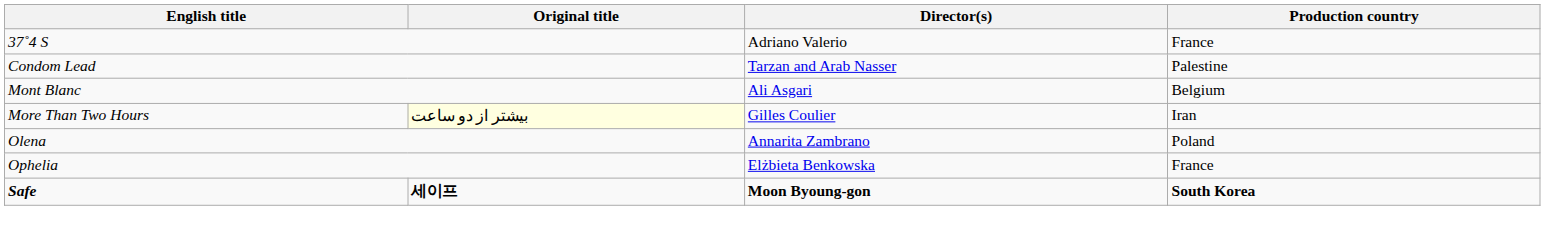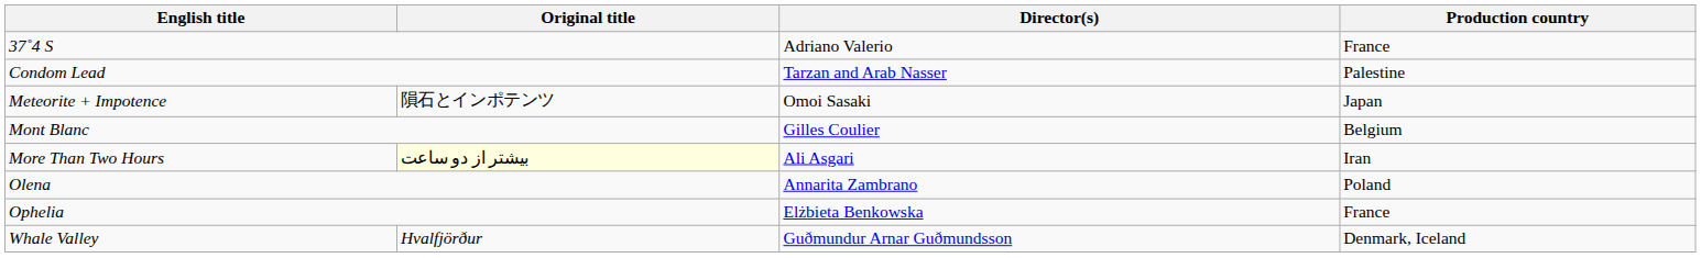+ row: Meteorite + Impotence | 隕石とインポテンツ | Omoi Sasaki | Japan
Mont Blanc | Director(s): Ali Asgari -> Gilles Coulier
More Than Two Hours | Director(s): Gilles Coulier -> Ali Asgari
- row: Safe | 세이프 | Moon Byoung-gon | South Korea
+ row: Whale Valley | Hvalfjörður | Guðmundur Arnar Guðmundsson | Denmark, Iceland
